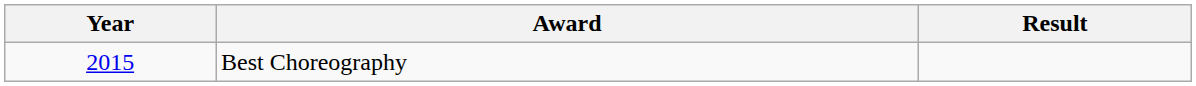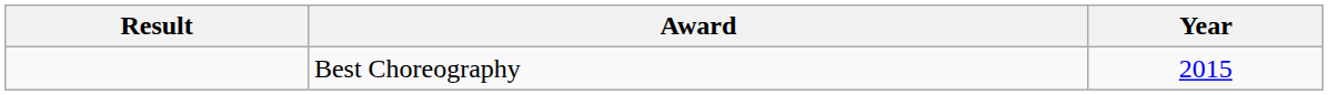columns swapped: Year <-> Result
